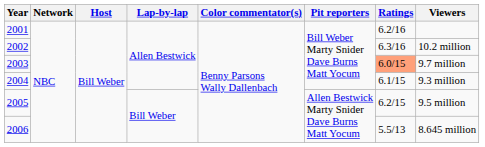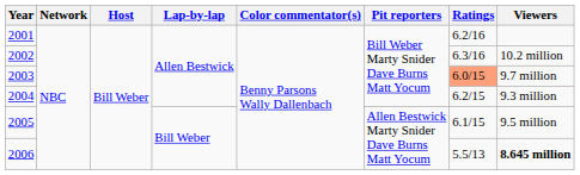2004 | Ratings: 6.1/15 -> 6.2/15
2005 | Ratings: 6.2/15 -> 6.1/15
2006 | Viewers: normal -> bold
